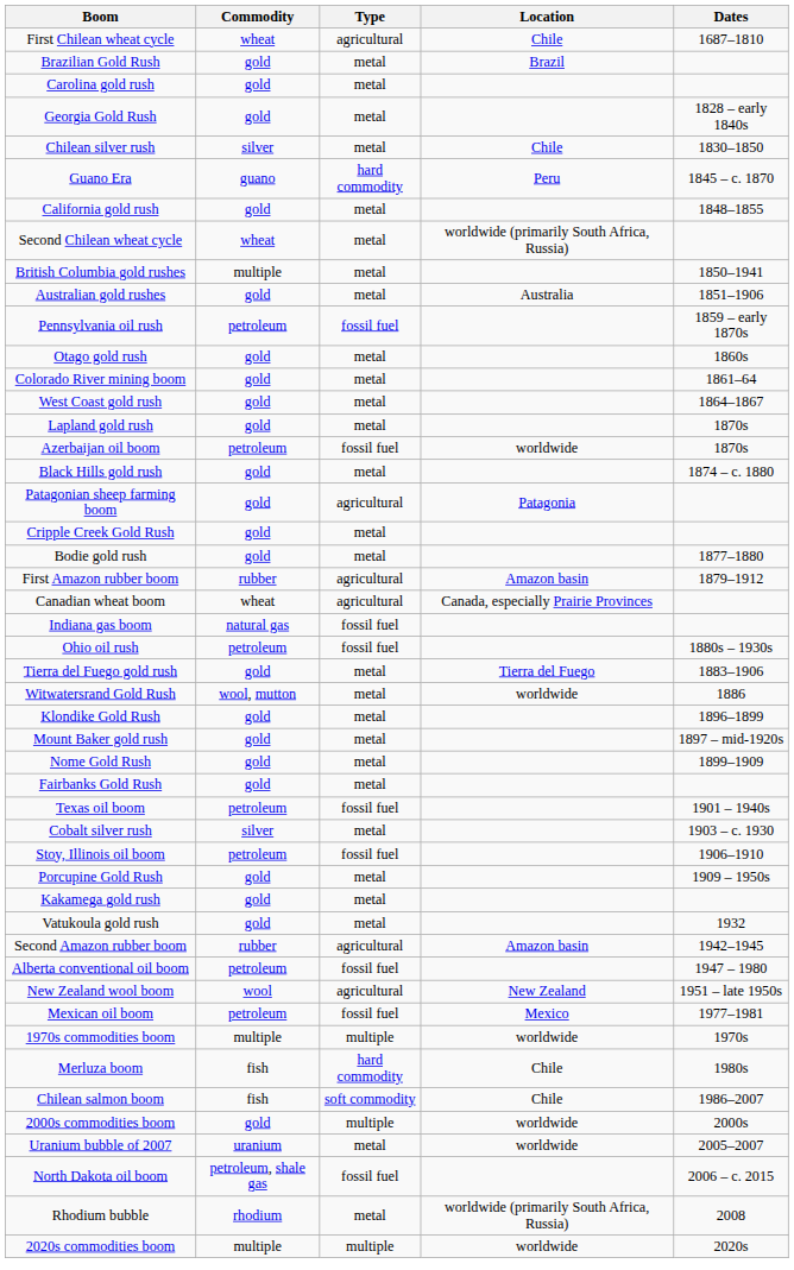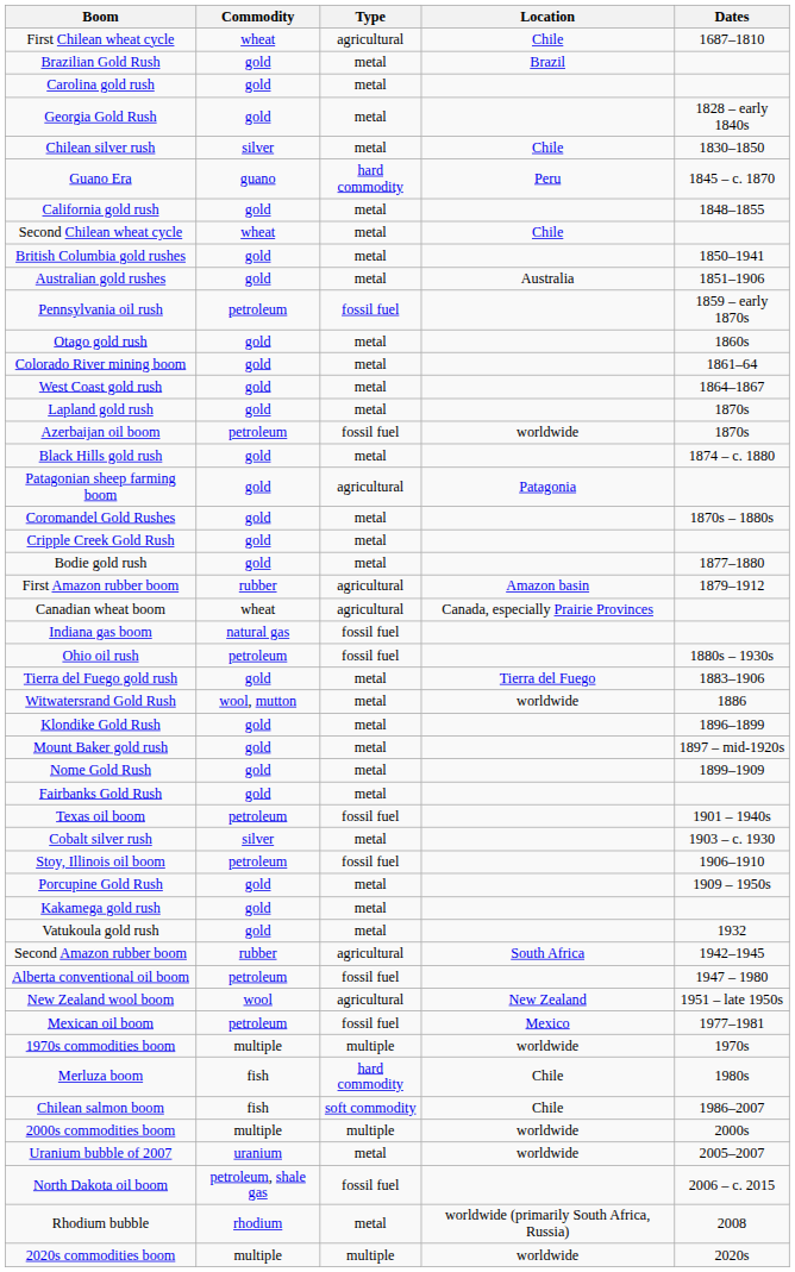Second Chilean wheat cycle | Location: worldwide (primarily South Africa, Russia) -> Chile
British Columbia gold rushes | Commodity: multiple -> gold
+ row: Coromandel Gold Rushes | gold | metal | 1870s – 1880s
Second Amazon rubber boom | Location: Amazon basin -> South Africa
2000s commodities boom | Commodity: gold -> multiple
